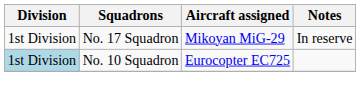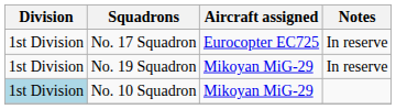No. 17 Squadron | Aircraft assigned: Mikoyan MiG-29 -> Eurocopter EC725
+ row: 1st Division | No. 19 Squadron | Mikoyan MiG-29 | In reserve
No. 10 Squadron | Aircraft assigned: Eurocopter EC725 -> Mikoyan MiG-29
